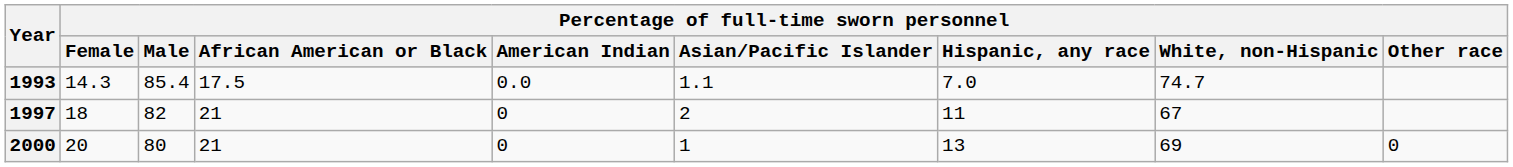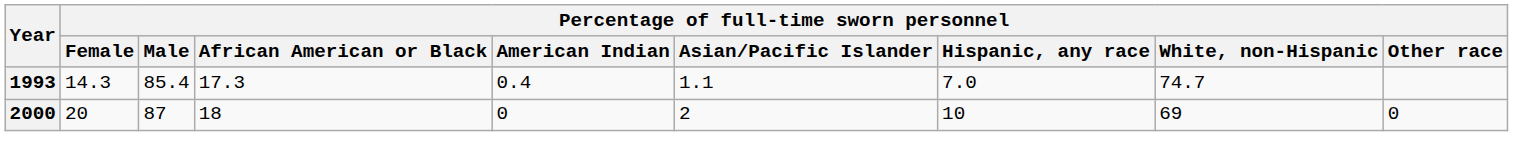1993 | column 4: 17.5 -> 17.3
1993 | Percentage of full-time sworn personnel / American Indian: 0.0 -> 0.4
- row: 1997 | 18 | 82 | 21 | 0 | 2 | 11 | 67
2000 | Percentage of full-time sworn personnel / Male: 80 -> 87
2000 | column 4: 21 -> 18
2000 | column 6: 1 -> 2
2000 | Percentage of full-time sworn personnel / Hispanic, any race: 13 -> 10
